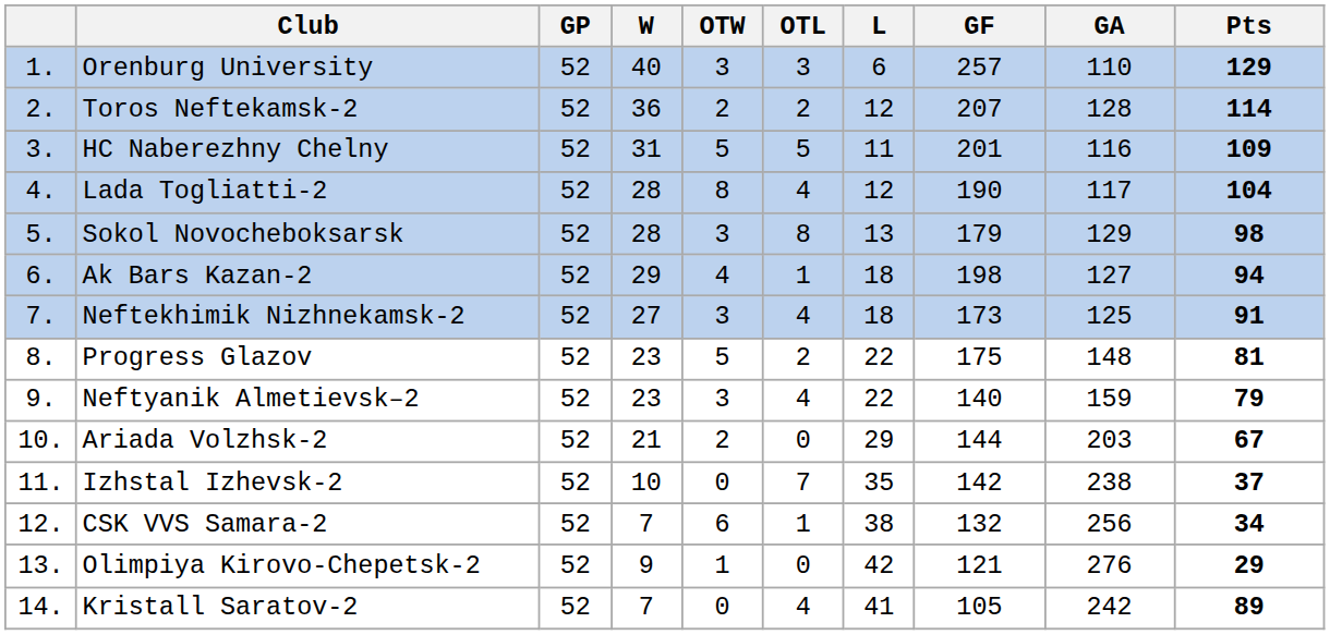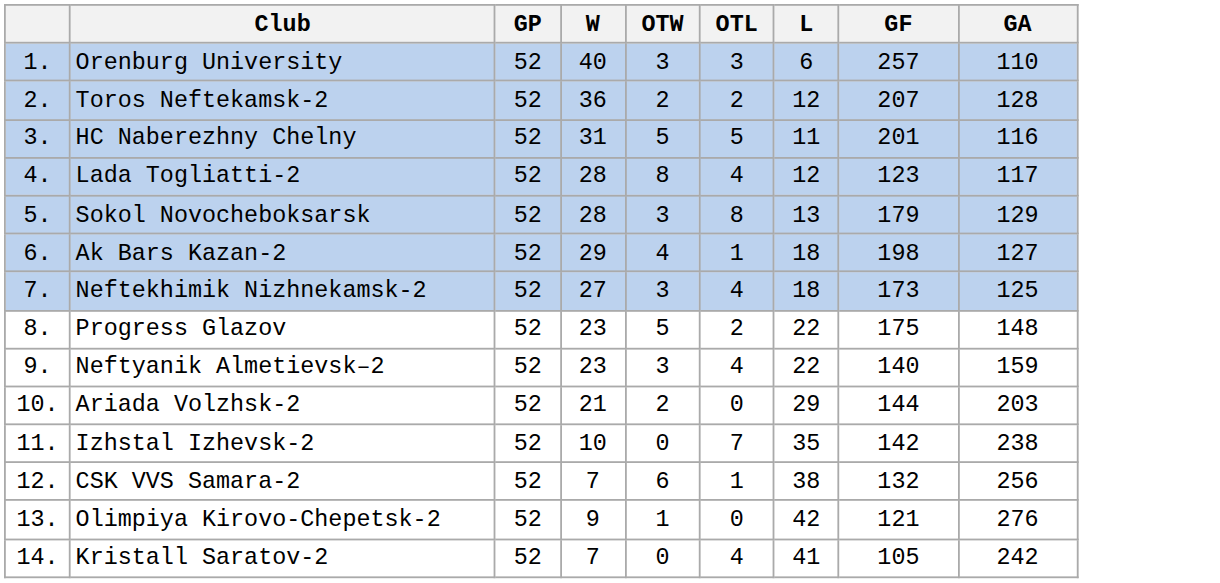- column: Pts | 129 | 114 | 109 | 104 | 98 | 94 | 91 | 81 | 79 | 67 | 37 | 34 | 29 | 89
Lada Togliatti-2 | GF: 190 -> 123
